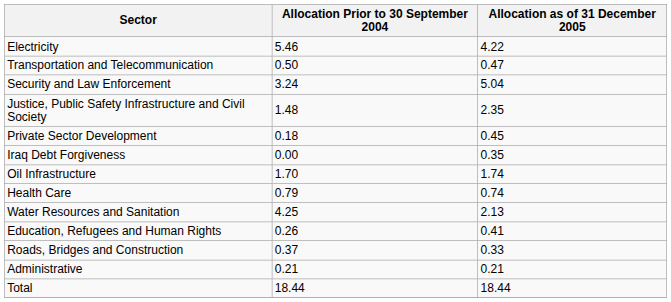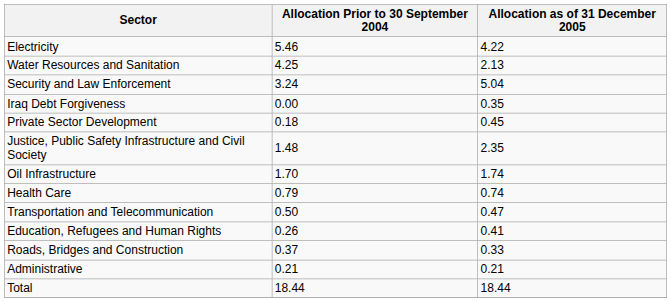rows swapped: Water Resources and Sanitation <-> Transportation and Telecommunication
rows swapped: Justice, Public Safety Infrastructure and Civil Society <-> Iraq Debt Forgiveness
